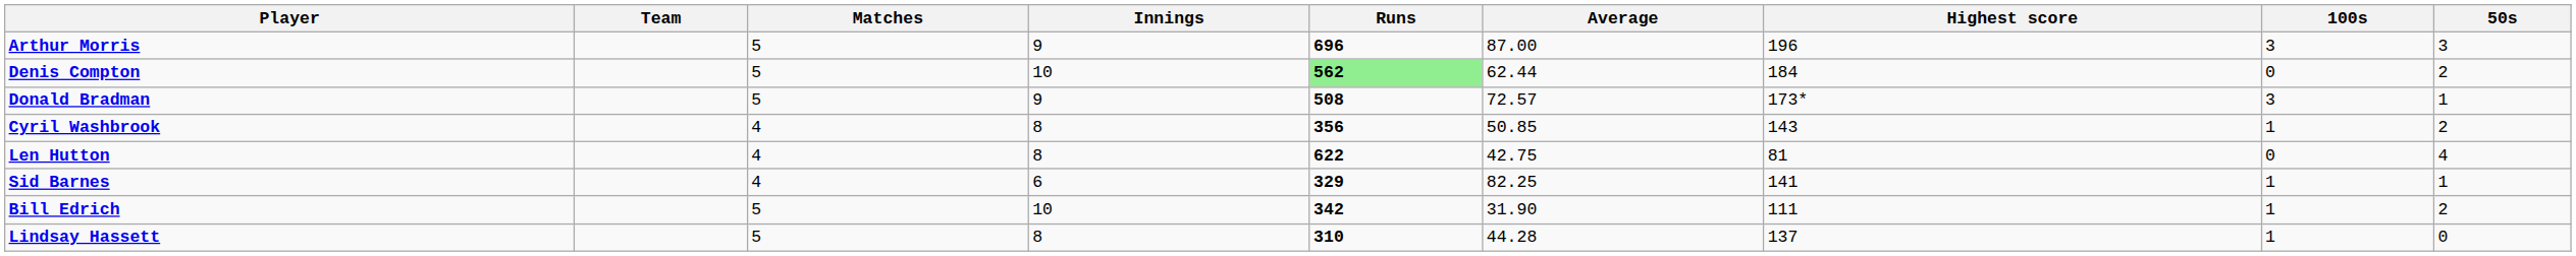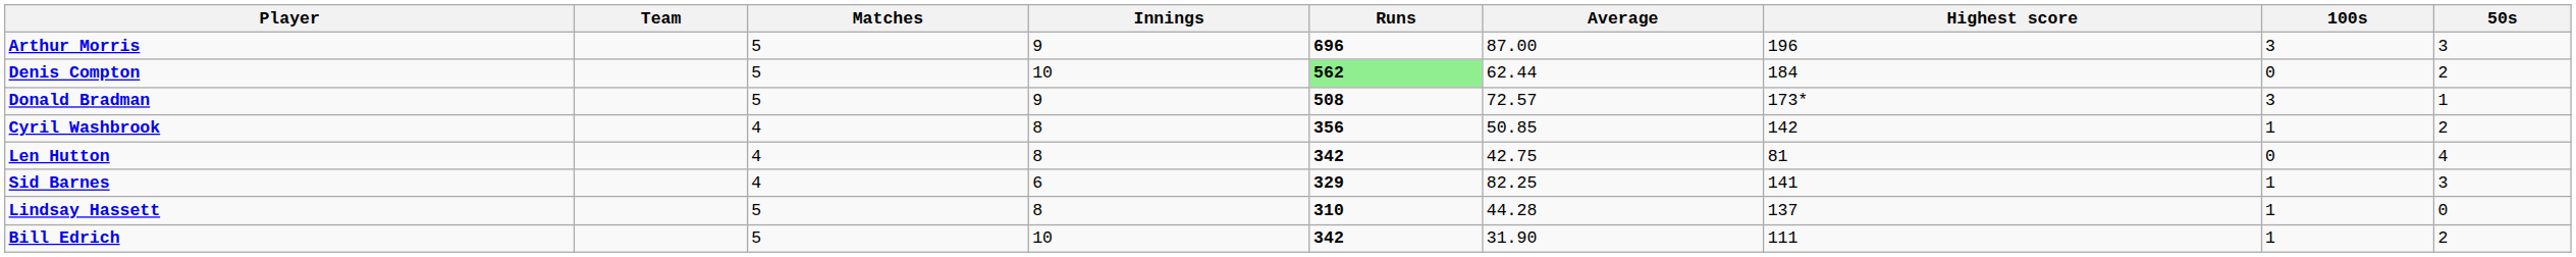Cyril Washbrook | Highest score: 143 -> 142
Len Hutton | Runs: 622 -> 342
Sid Barnes | 50s: 1 -> 3
rows swapped: Bill Edrich <-> Lindsay Hassett
